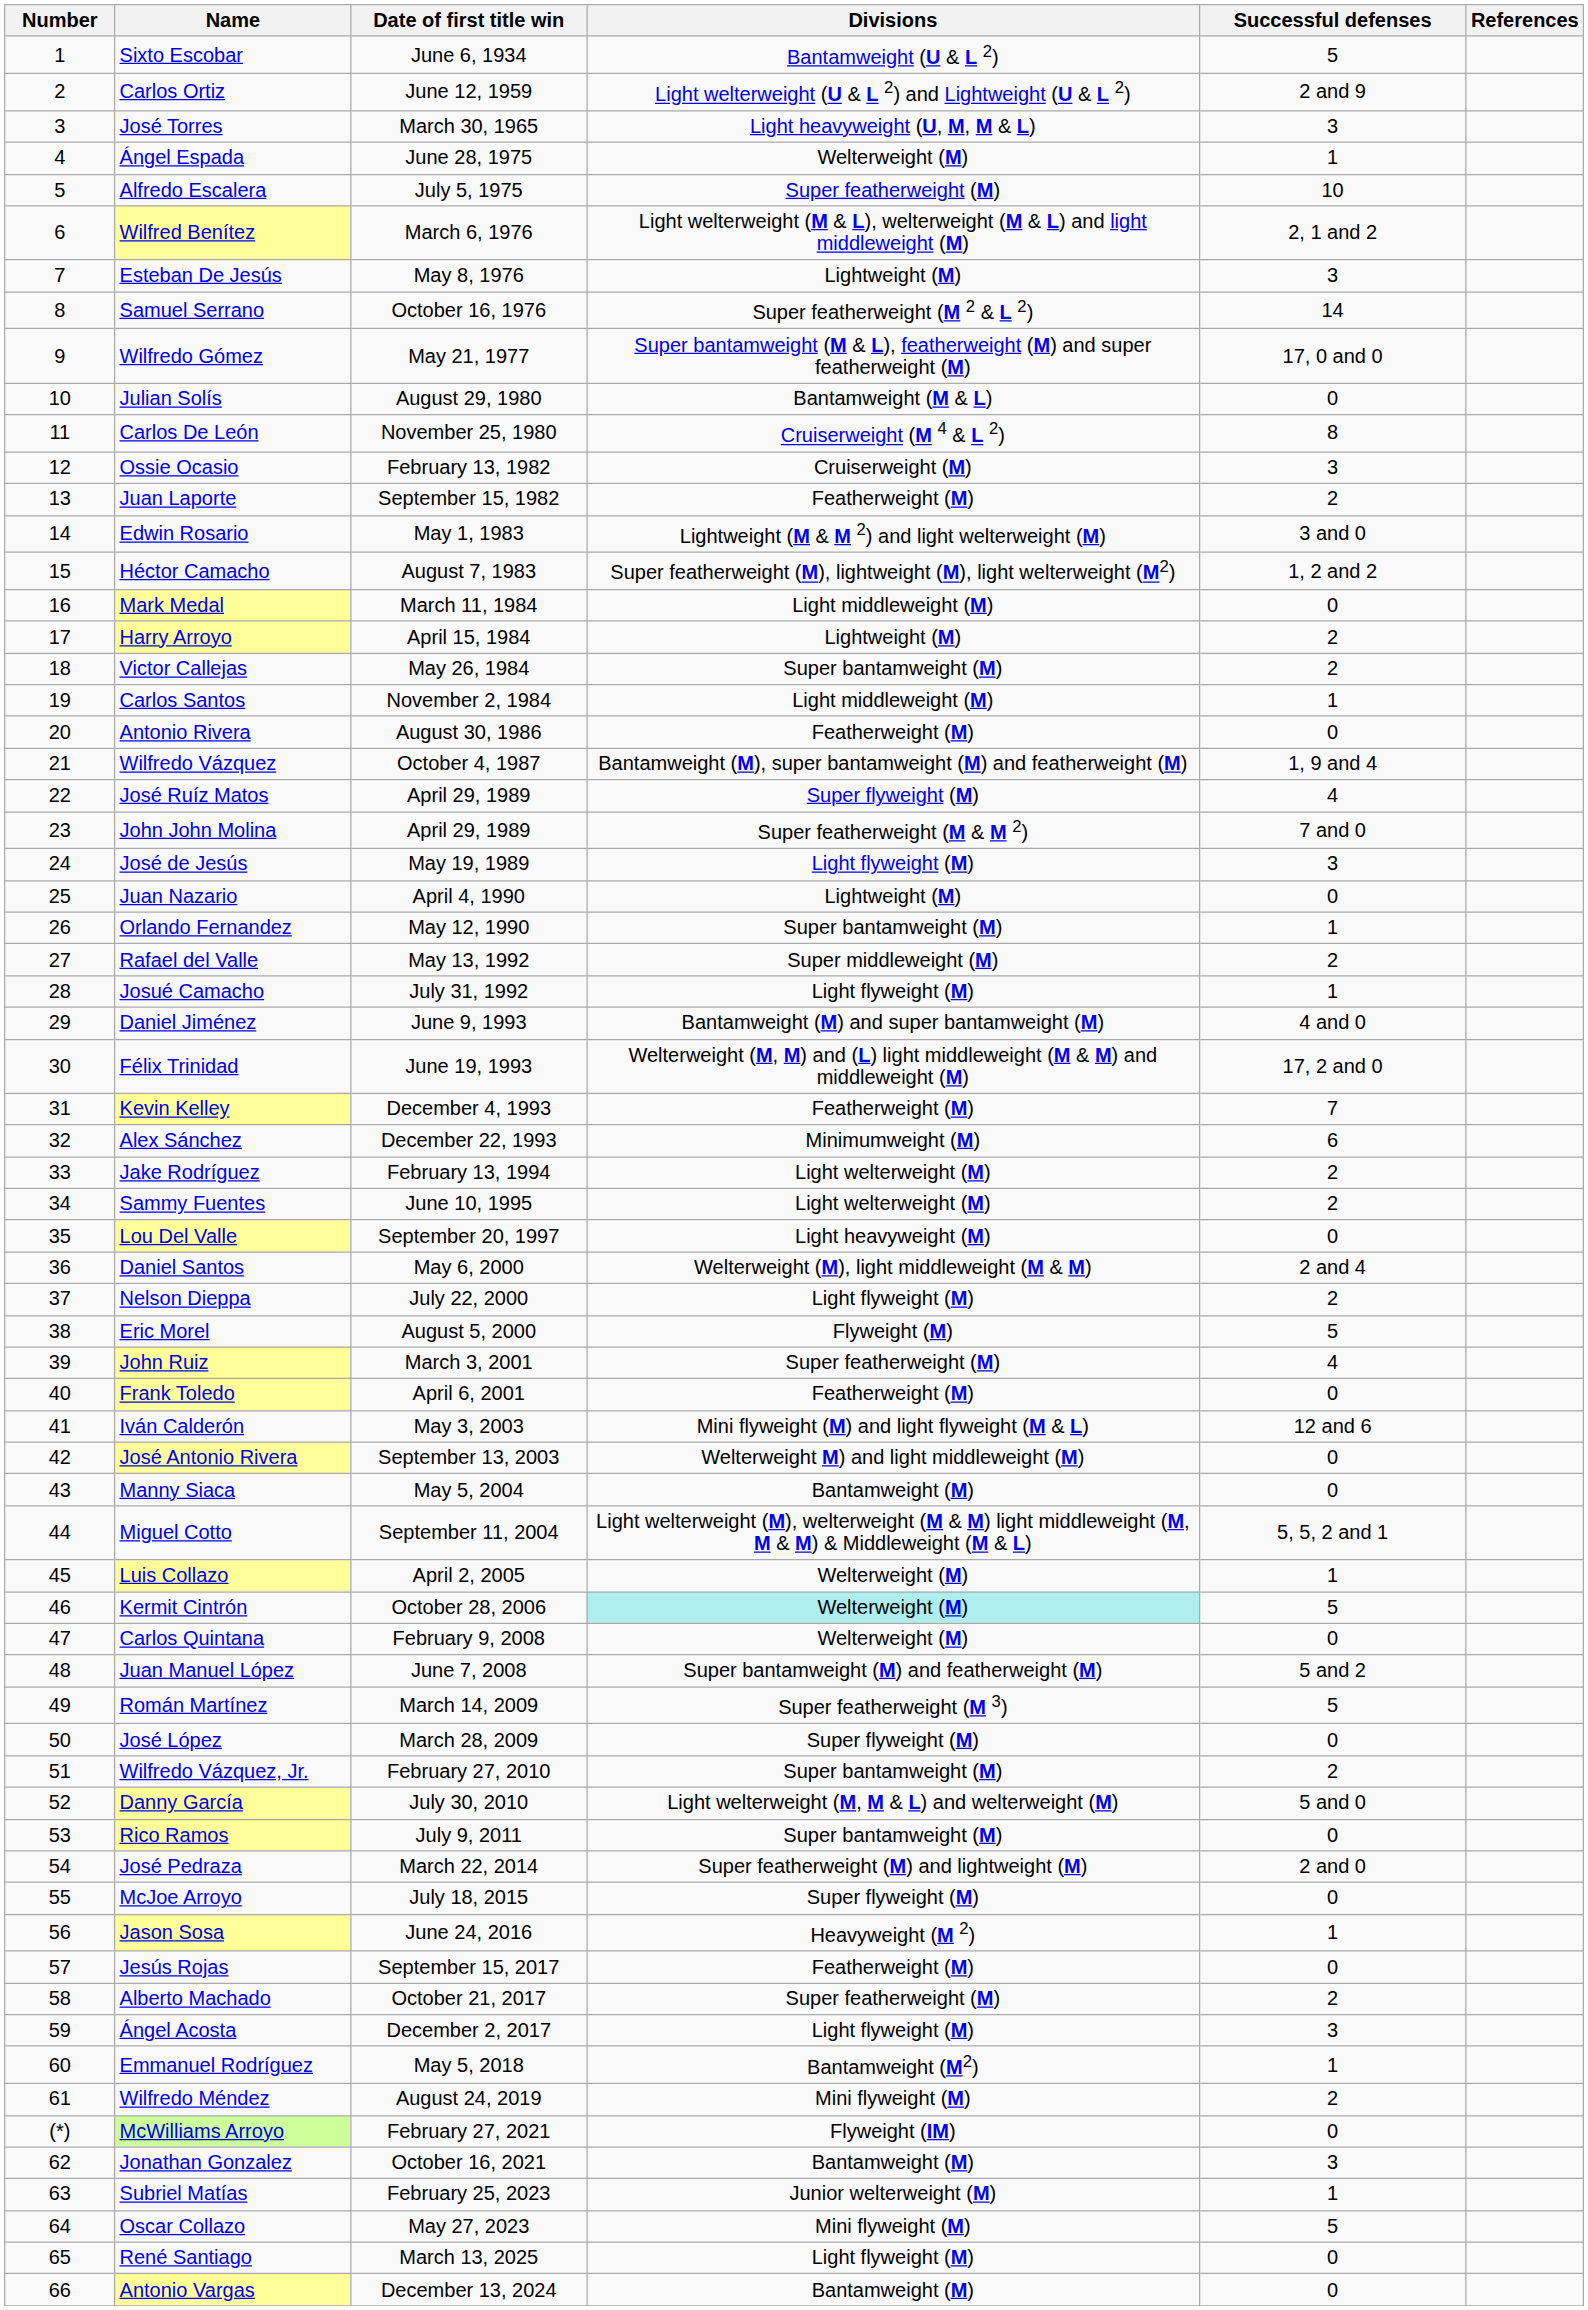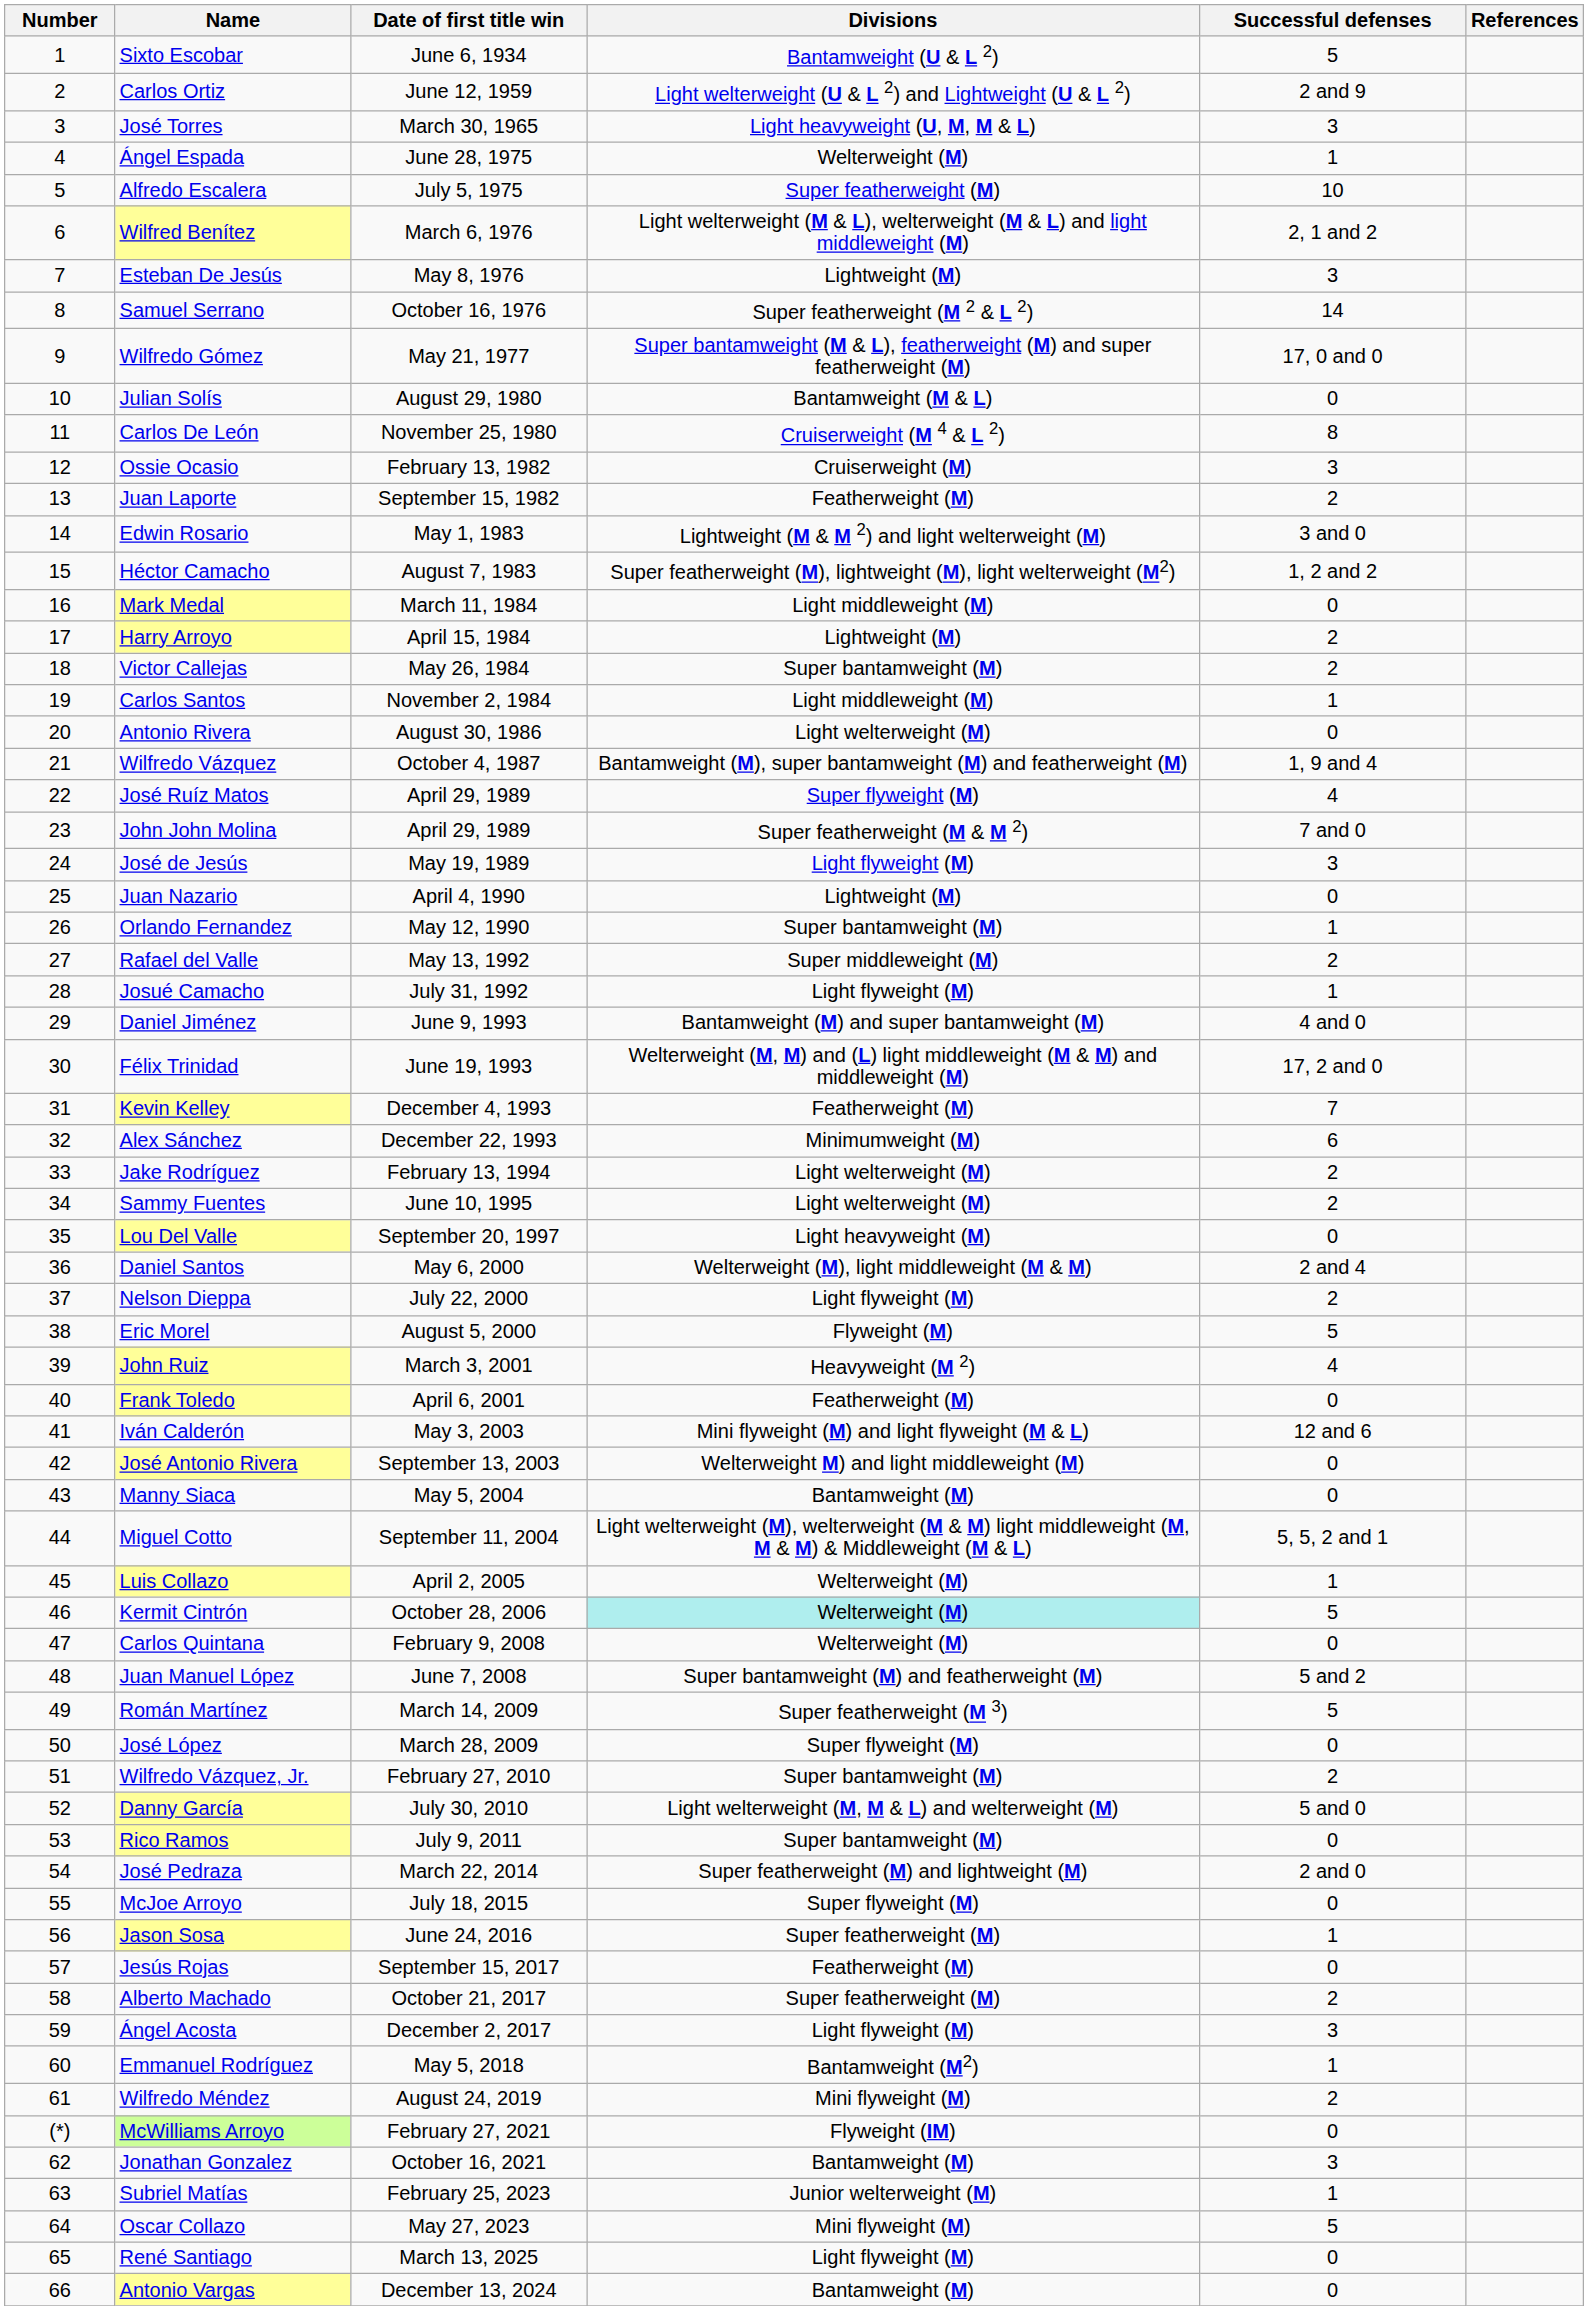Antonio Rivera | Divisions: Featherweight (M) -> Light welterweight (M)
John Ruiz | Divisions: Super featherweight (M) -> Heavyweight (M 2)
Jason Sosa | Divisions: Heavyweight (M 2) -> Super featherweight (M)
